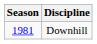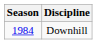Downhill | Season: 1981 -> 1984
